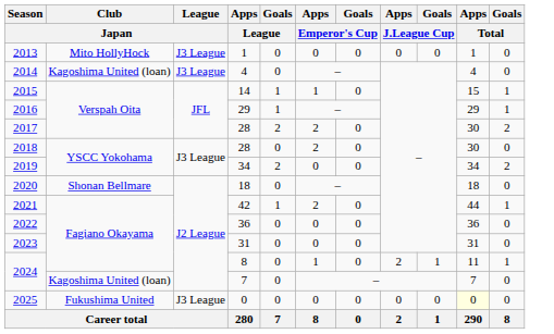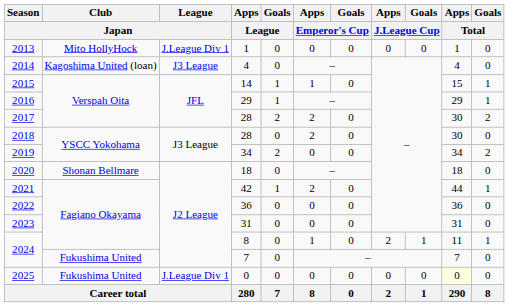2013 | League / Japan: J3 League -> J.League Div 1
2024 / 7 | Club / Japan: Kagoshima United (loan) -> Fukushima United
2025 | League / Japan: J3 League -> J.League Div 1
